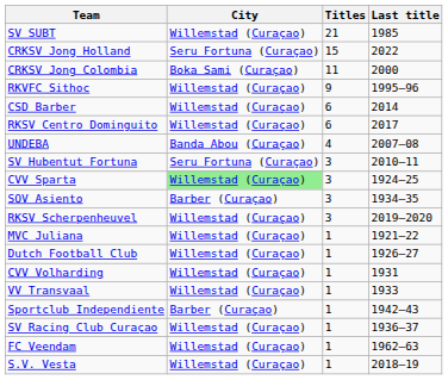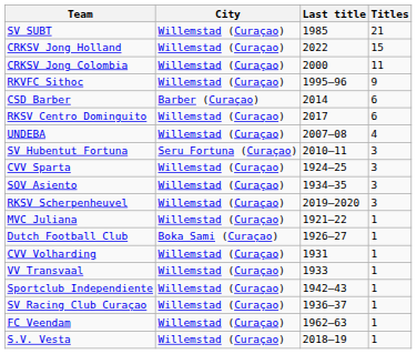columns swapped: Titles <-> Last title
CRKSV Jong Holland | City: Seru Fortuna (Curaçao) -> Willemstad (Curaçao)
CRKSV Jong Colombia | City: Boka Sami (Curaçao) -> Willemstad (Curaçao)
CSD Barber | City: Willemstad (Curaçao) -> Barber (Curaçao)
UNDEBA | City: Banda Abou (Curaçao) -> Willemstad (Curaçao)
CVV Sparta | City: lightgreen background -> no background
SOV Asiento | City: Barber (Curaçao) -> Willemstad (Curaçao)
Dutch Football Club | City: Willemstad (Curaçao) -> Boka Sami (Curaçao)
Sportclub Independiente | City: Barber (Curaçao) -> Willemstad (Curaçao)
